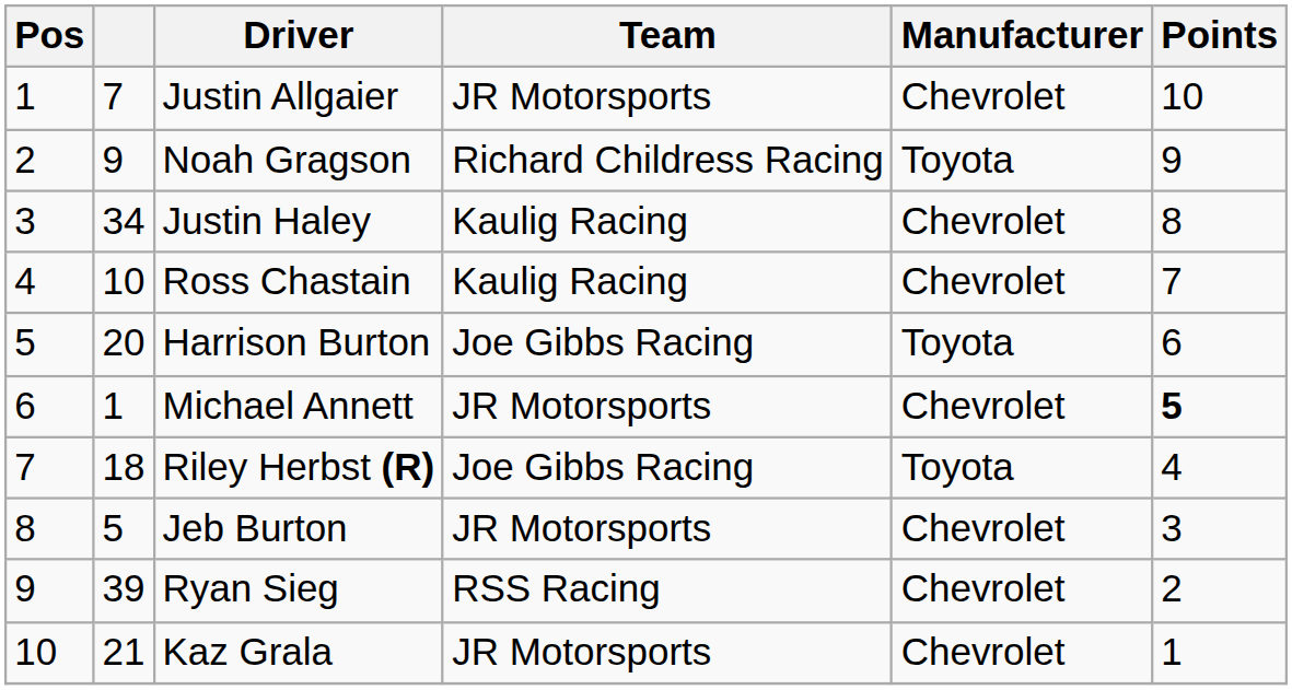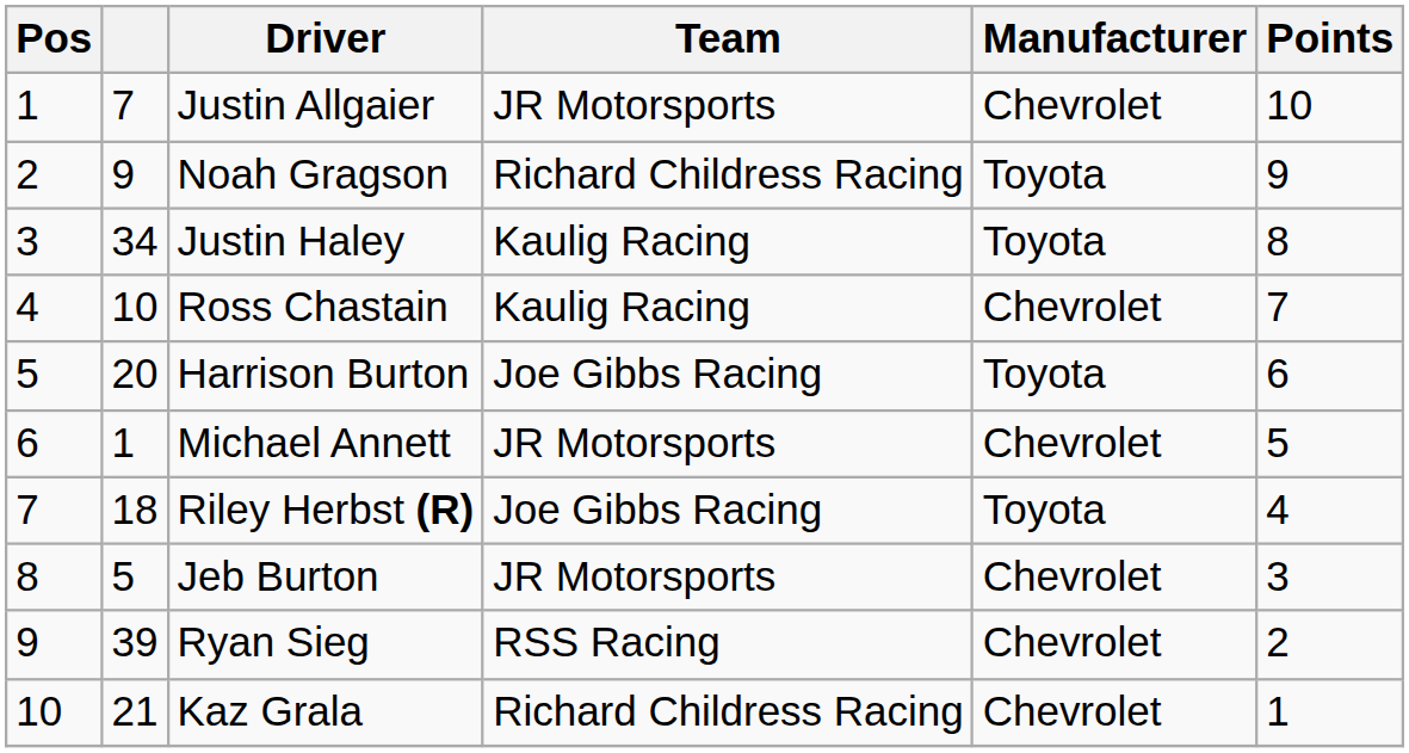Justin Haley | Manufacturer: Chevrolet -> Toyota
Michael Annett | Points: bold -> normal
Kaz Grala | Team: JR Motorsports -> Richard Childress Racing
